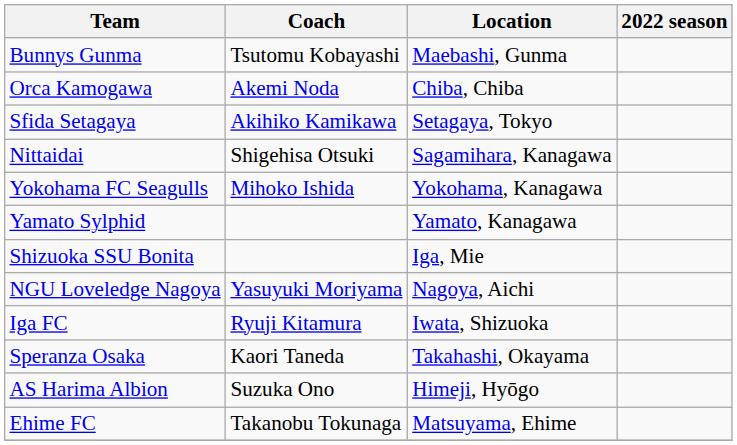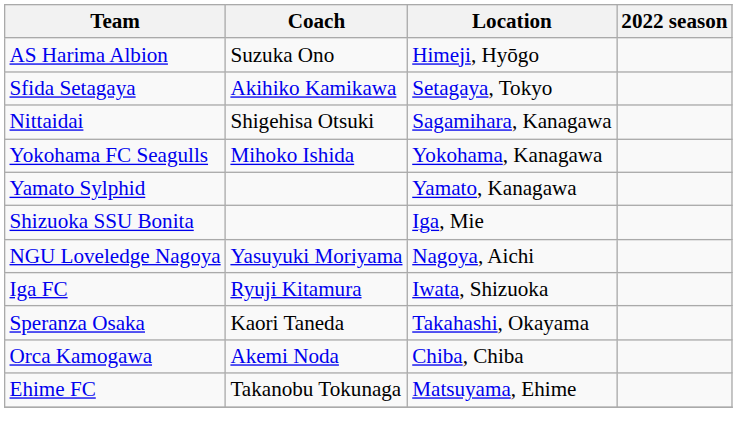- row: Bunnys Gunma | Tsutomu Kobayashi | Maebashi, Gunma
rows swapped: Orca Kamogawa <-> AS Harima Albion
